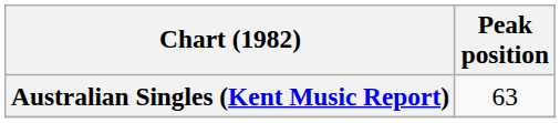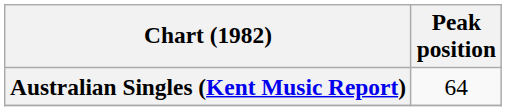Australian Singles (Kent Music Report) | Peak position: 63 -> 64
